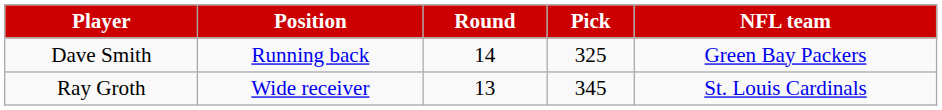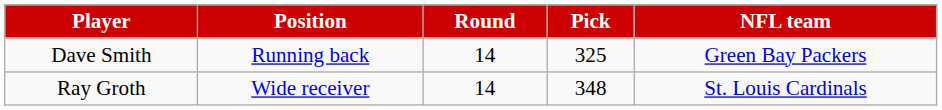Ray Groth | Round: 13 -> 14
Ray Groth | Pick: 345 -> 348
